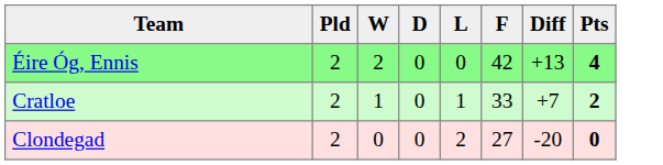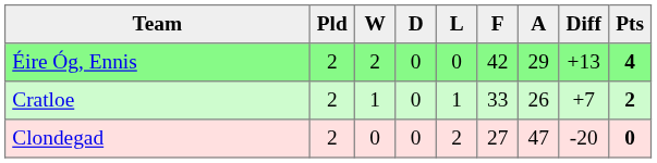+ column: A | 29 | 26 | 47
